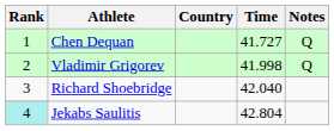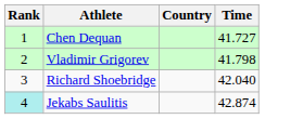- column: Notes | Q | Q
Vladimir Grigorev | Time: 41.998 -> 41.798
Jekabs Saulitis | Time: 42.804 -> 42.874
